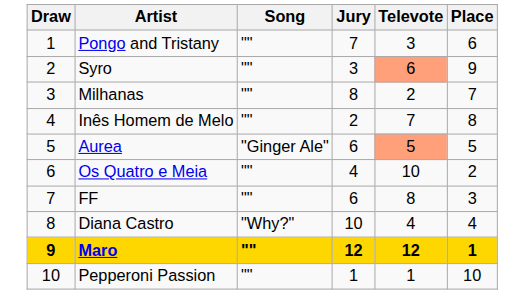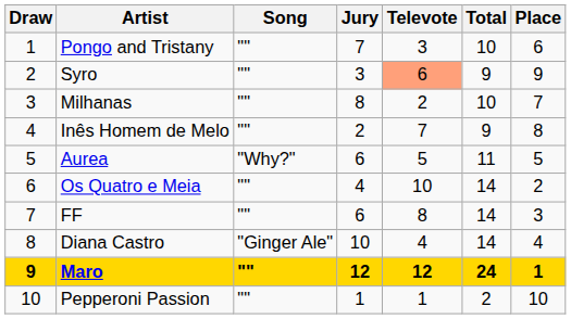+ column: Total | 10 | 9 | 10 | 9 | 11 | 14 | 14 | 14 | 24 | 2
Aurea | Song: "Ginger Ale" -> "Why?"
Aurea | Televote: lightsalmon background -> no background
Diana Castro | Song: "Why?" -> "Ginger Ale"
